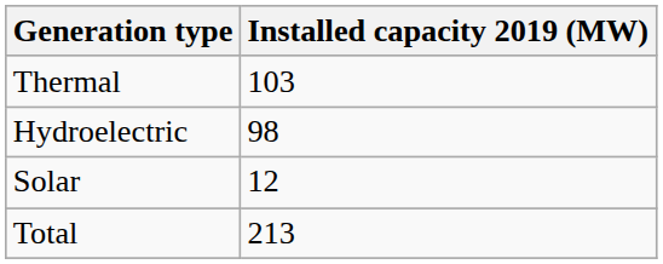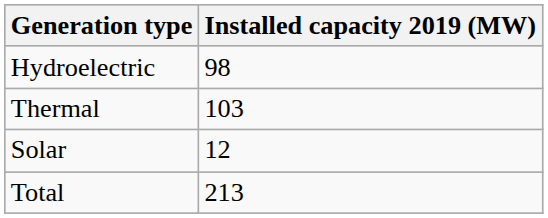rows swapped: Thermal <-> Hydroelectric
